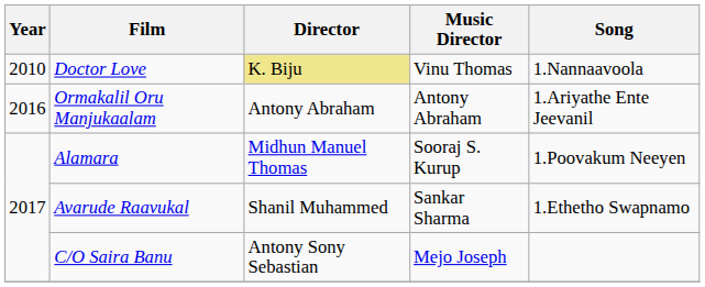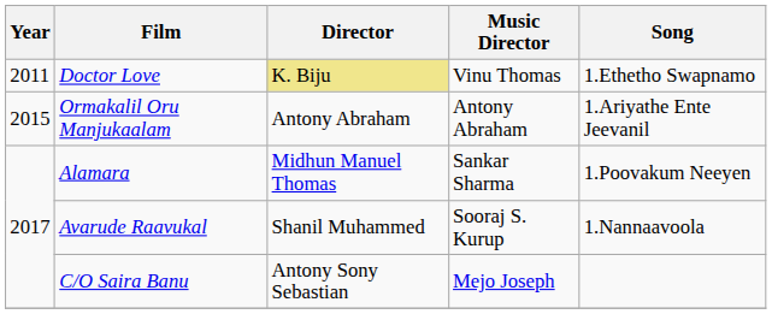Doctor Love | Year: 2010 -> 2011
Doctor Love | Song: 1.Nannaavoola -> 1.Ethetho Swapnamo
Ormakalil Oru Manjukaalam | Year: 2016 -> 2015
Alamara | Music Director: Sooraj S. Kurup -> Sankar Sharma
Avarude Raavukal | Music Director: Sankar Sharma -> Sooraj S. Kurup
Avarude Raavukal | Song: 1.Ethetho Swapnamo -> 1.Nannaavoola
